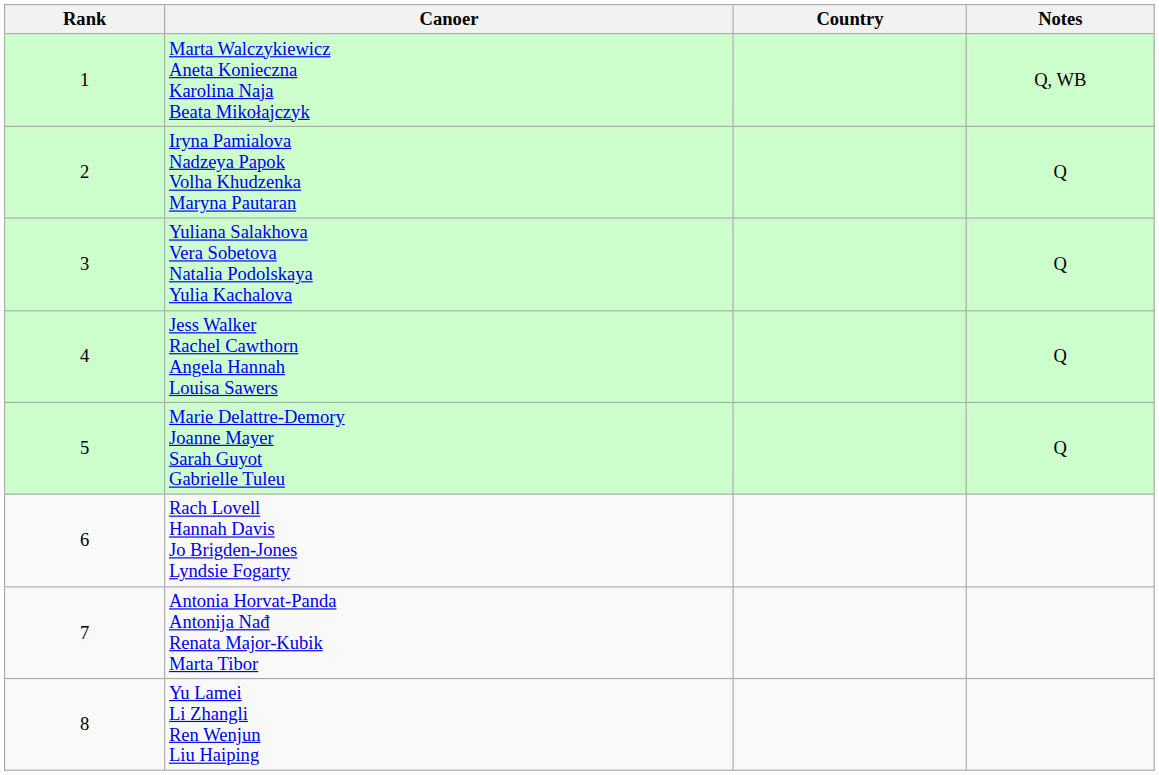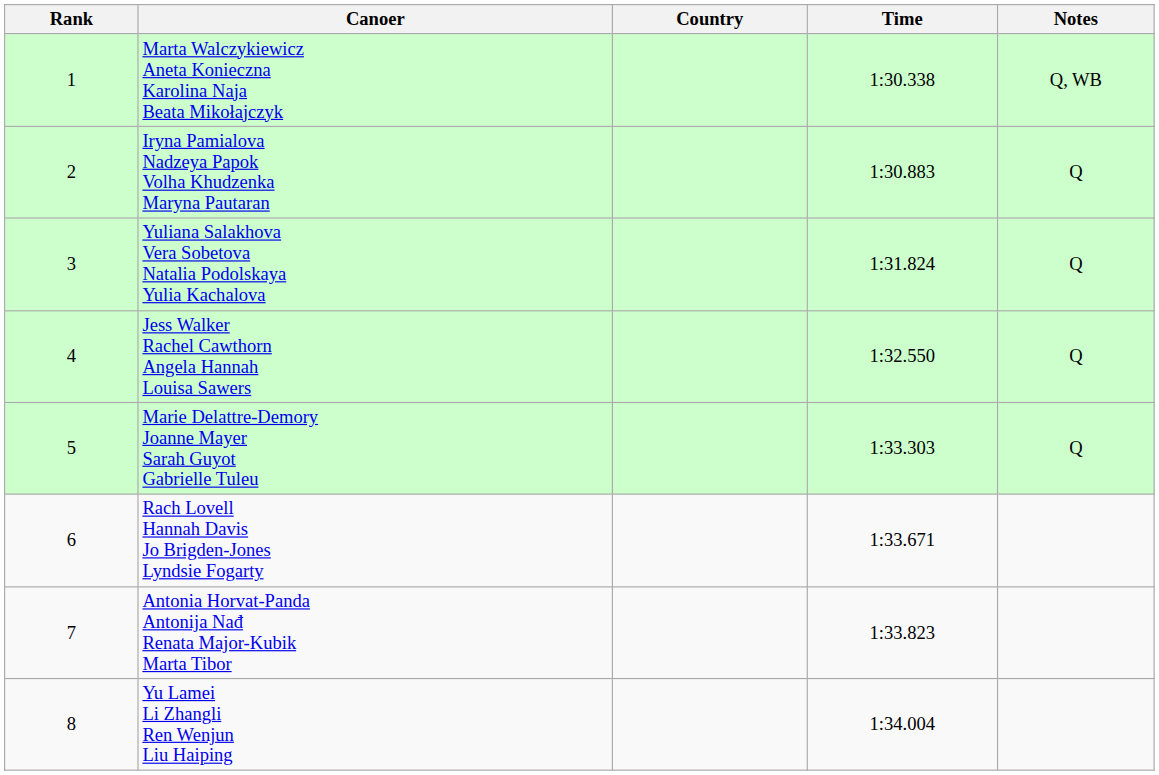+ column: Time | 1:30.338 | 1:30.883 | 1:31.824 | 1:32.550 | 1:33.303 | 1:33.671 | 1:33.823 | 1:34.004
